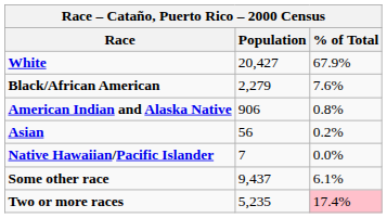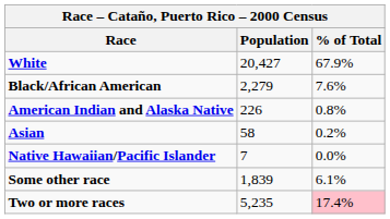American Indian and Alaska Native | Population: 906 -> 226
Asian | Population: 56 -> 58
Some other race | Population: 9,437 -> 1,839
